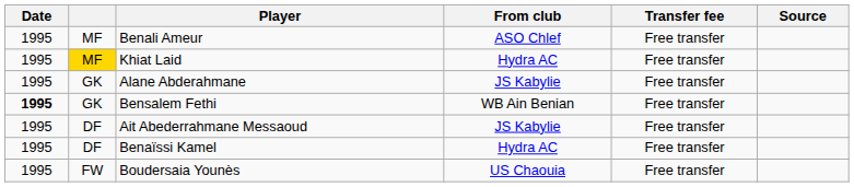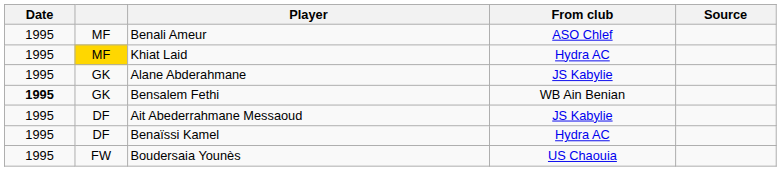- column: Transfer fee | Free transfer | Free transfer | Free transfer | Free transfer | Free transfer | Free transfer | Free transfer
